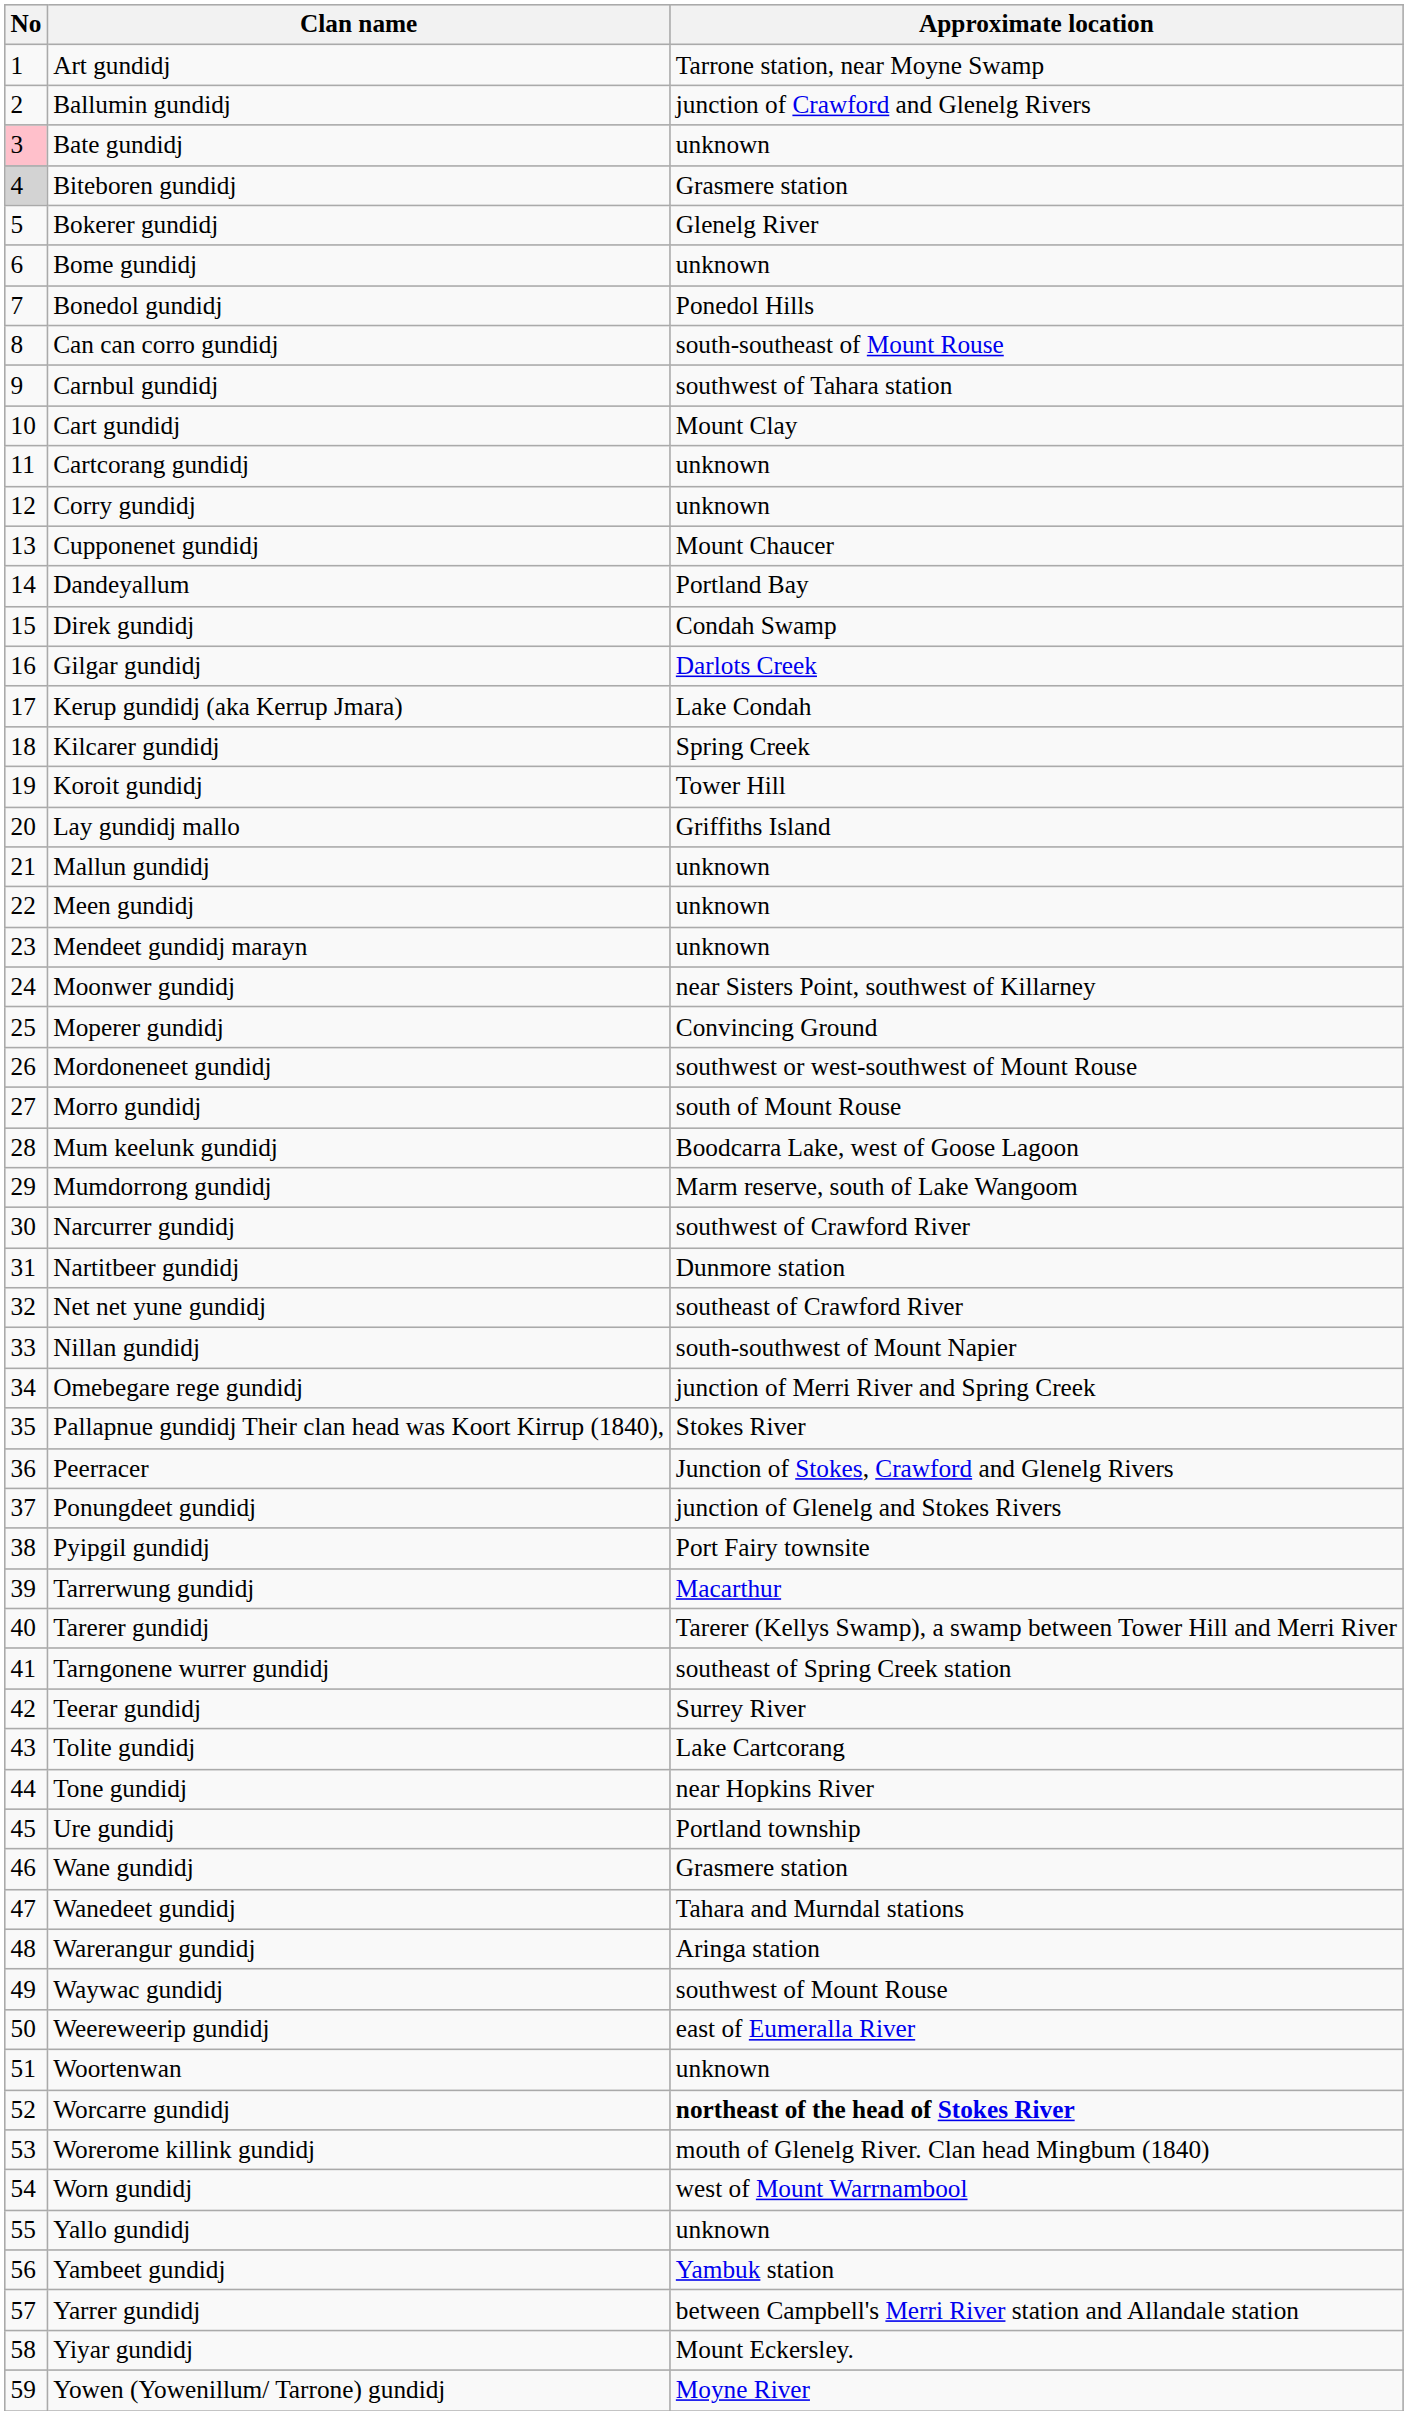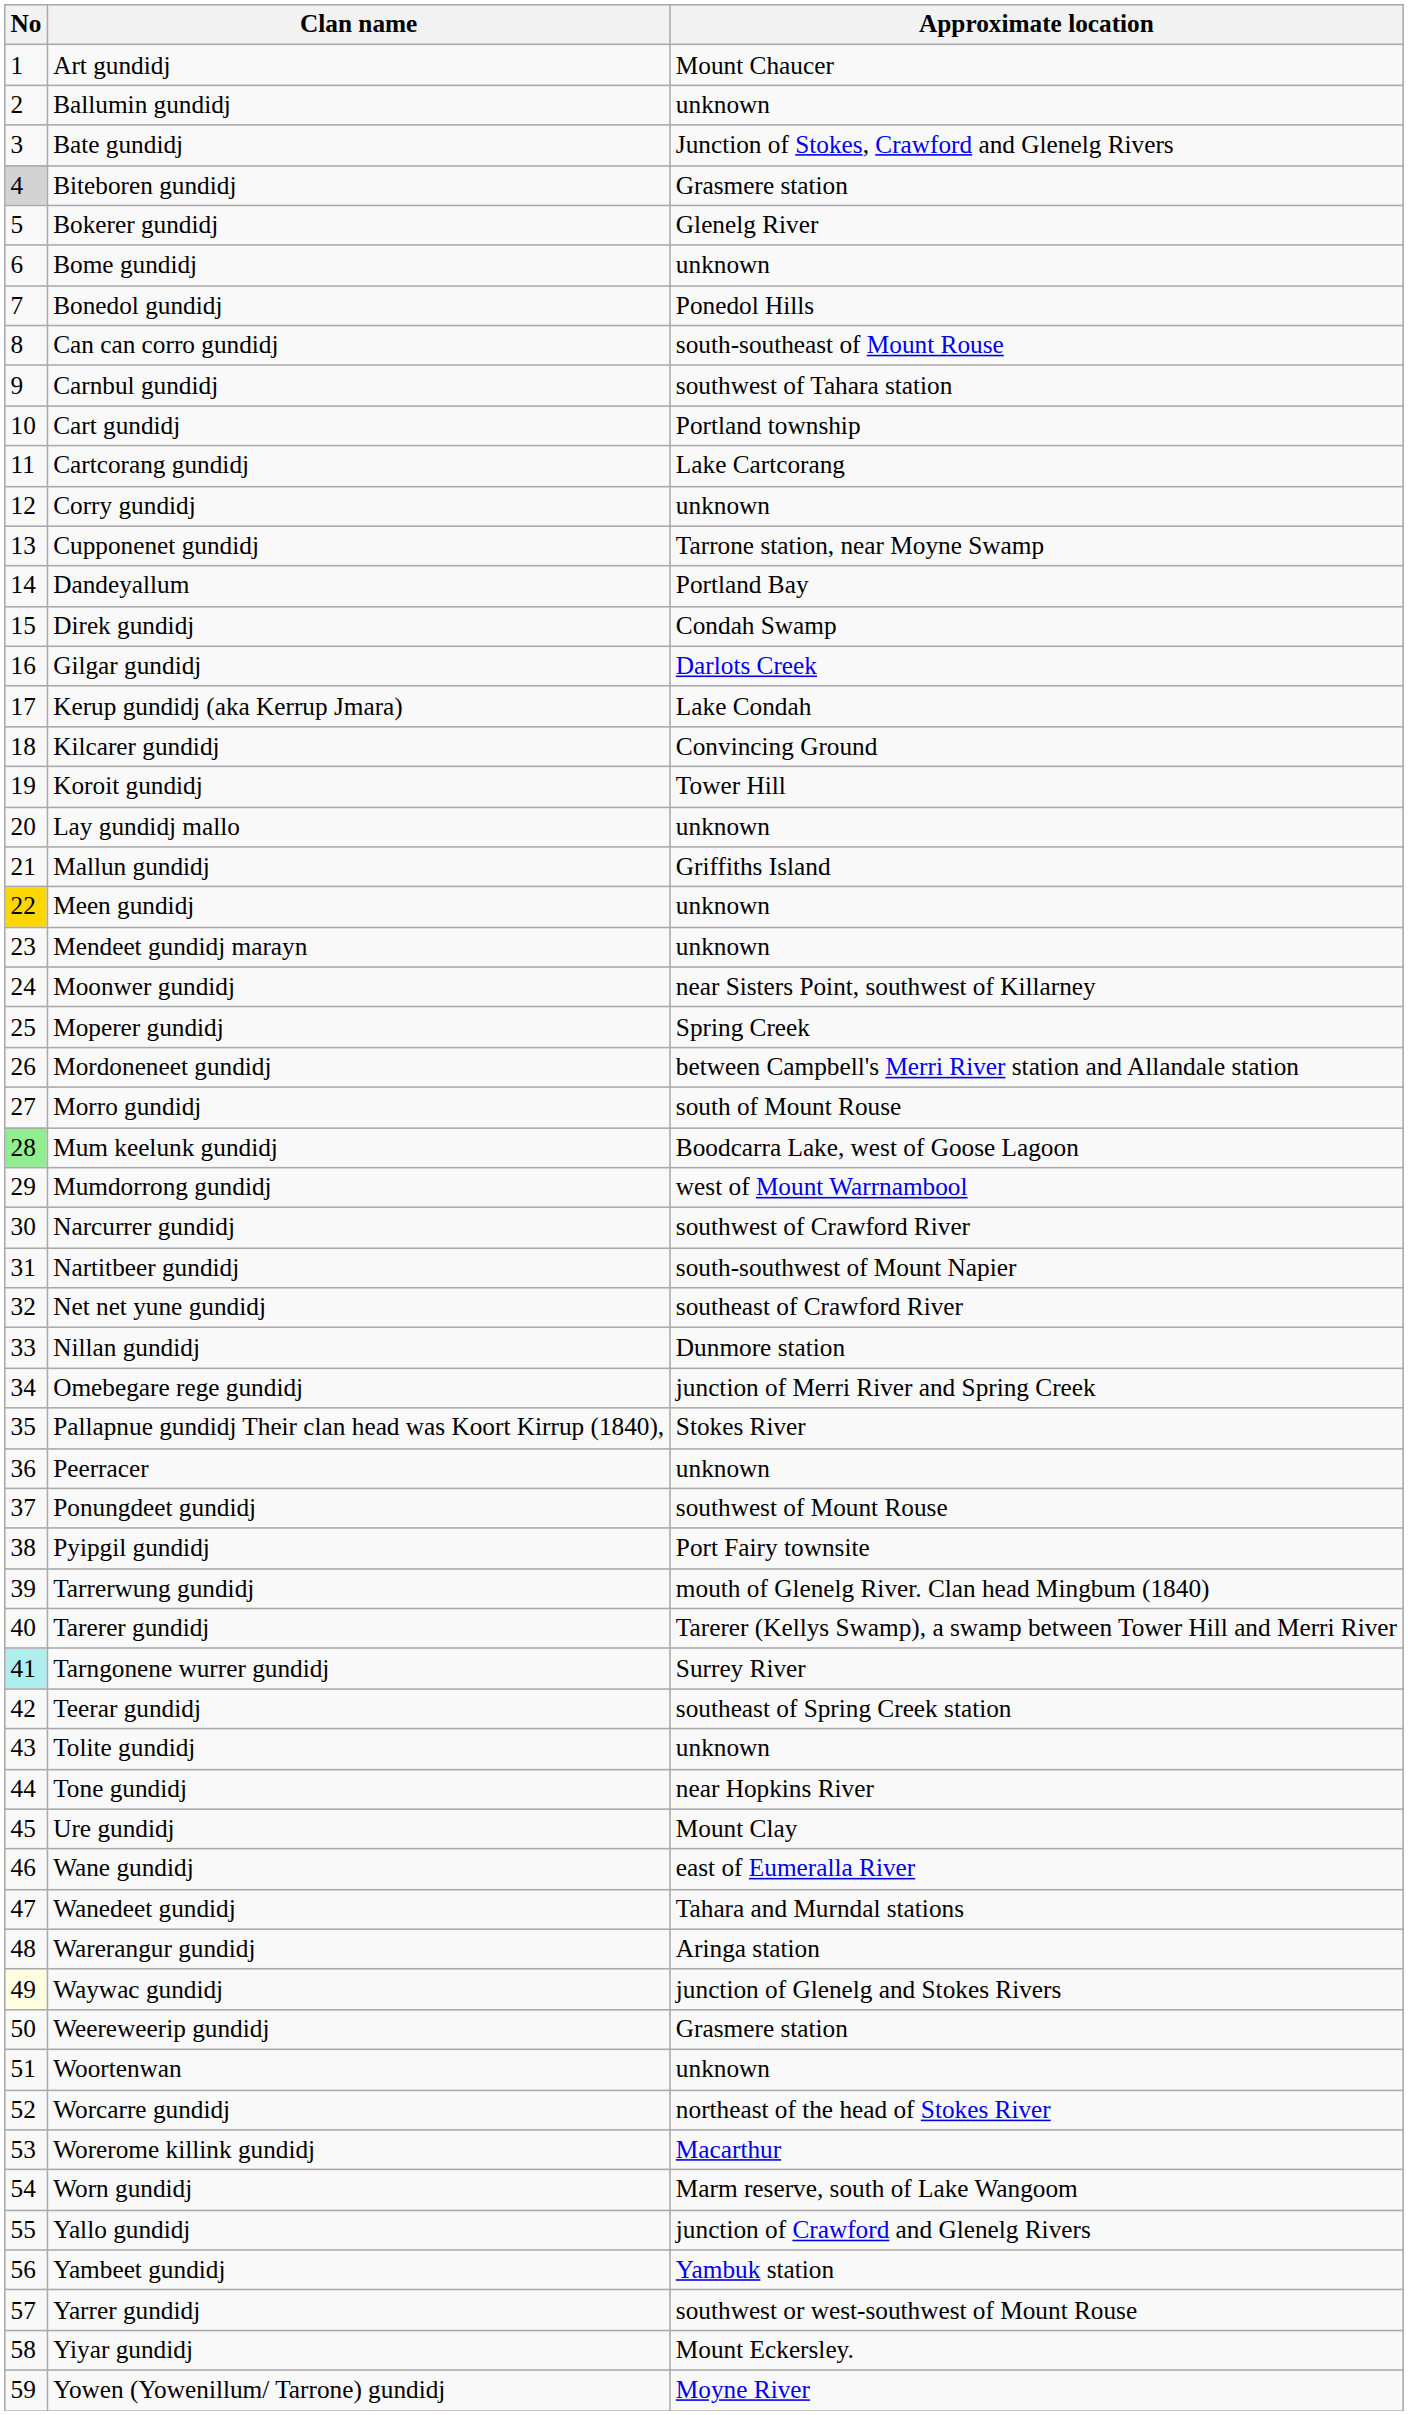Art gundidj | Approximate location: Tarrone station, near Moyne Swamp -> Mount Chaucer
Ballumin gundidj | Approximate location: junction of Crawford and Glenelg Rivers -> unknown
Bate gundidj | No: pink background -> no background
Bate gundidj | Approximate location: unknown -> Junction of Stokes, Crawford and Glenelg Rivers
Cart gundidj | Approximate location: Mount Clay -> Portland township
Cartcorang gundidj | Approximate location: unknown -> Lake Cartcorang
Cupponenet gundidj | Approximate location: Mount Chaucer -> Tarrone station, near Moyne Swamp
Kilcarer gundidj | Approximate location: Spring Creek -> Convincing Ground
Lay gundidj mallo | Approximate location: Griffiths Island -> unknown
Mallun gundidj | Approximate location: unknown -> Griffiths Island
Meen gundidj | No: no background -> gold background
Moperer gundidj | Approximate location: Convincing Ground -> Spring Creek
Mordoneneet gundidj | Approximate location: southwest or west-southwest of Mount Rouse -> between Campbell's Merri River station and Allandale station
Mum keelunk gundidj | No: no background -> lightgreen background
Mumdorrong gundidj | Approximate location: Marm reserve, south of Lake Wangoom -> west of Mount Warrnambool
Nartitbeer gundidj | Approximate location: Dunmore station -> south-southwest of Mount Napier
Nillan gundidj | Approximate location: south-southwest of Mount Napier -> Dunmore station
Peerracer | Approximate location: Junction of Stokes, Crawford and Glenelg Rivers -> unknown
Ponungdeet gundidj | Approximate location: junction of Glenelg and Stokes Rivers -> southwest of Mount Rouse
Tarrerwung gundidj | Approximate location: Macarthur -> mouth of Glenelg River. Clan head Mingbum (1840)
Tarngonene wurrer gundidj | No: no background -> paleturquoise background
Tarngonene wurrer gundidj | Approximate location: southeast of Spring Creek station -> Surrey River
Teerar gundidj | Approximate location: Surrey River -> southeast of Spring Creek station
Tolite gundidj | Approximate location: Lake Cartcorang -> unknown
Ure gundidj | Approximate location: Portland township -> Mount Clay
Wane gundidj | Approximate location: Grasmere station -> east of Eumeralla River
Waywac gundidj | No: no background -> lightyellow background
Waywac gundidj | Approximate location: southwest of Mount Rouse -> junction of Glenelg and Stokes Rivers
Weereweerip gundidj | Approximate location: east of Eumeralla River -> Grasmere station
Worcarre gundidj | Approximate location: bold -> normal
Worerome killink gundidj | Approximate location: mouth of Glenelg River. Clan head Mingbum (1840) -> Macarthur
Worn gundidj | Approximate location: west of Mount Warrnambool -> Marm reserve, south of Lake Wangoom
Yallo gundidj | Approximate location: unknown -> junction of Crawford and Glenelg Rivers
Yarrer gundidj | Approximate location: between Campbell's Merri River station and Allandale station -> southwest or west-southwest of Mount Rouse
